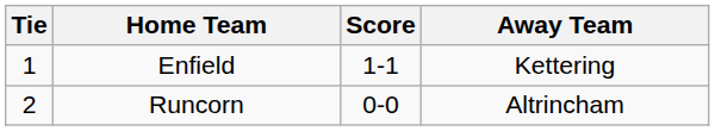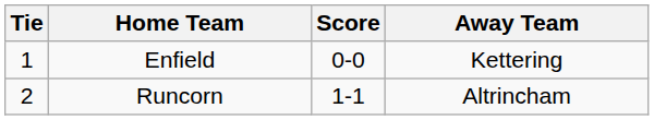Enfield | Score: 1-1 -> 0-0
Runcorn | Score: 0-0 -> 1-1
